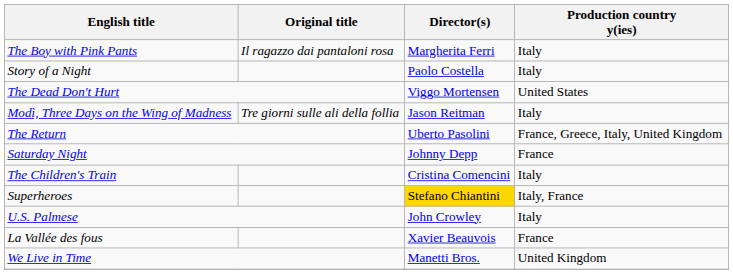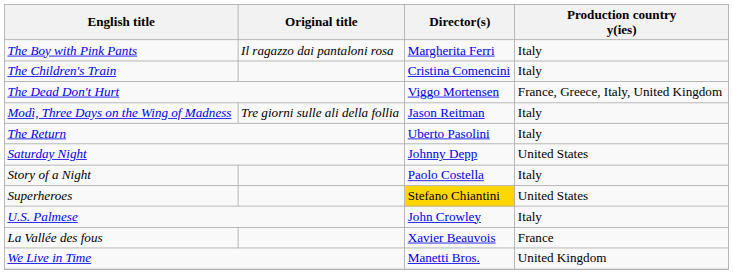rows swapped: The Children's Train <-> Story of a Night
The Dead Don't Hurt | Production country y(ies): United States -> France, Greece, Italy, United Kingdom
The Return | Production country y(ies): France, Greece, Italy, United Kingdom -> Italy
Saturday Night | Production country y(ies): France -> United States
Superheroes | Production country y(ies): Italy, France -> United States
